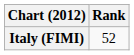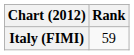Italy (FIMI) | Rank: 52 -> 59
